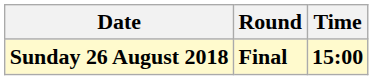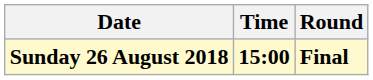columns swapped: Time <-> Round
